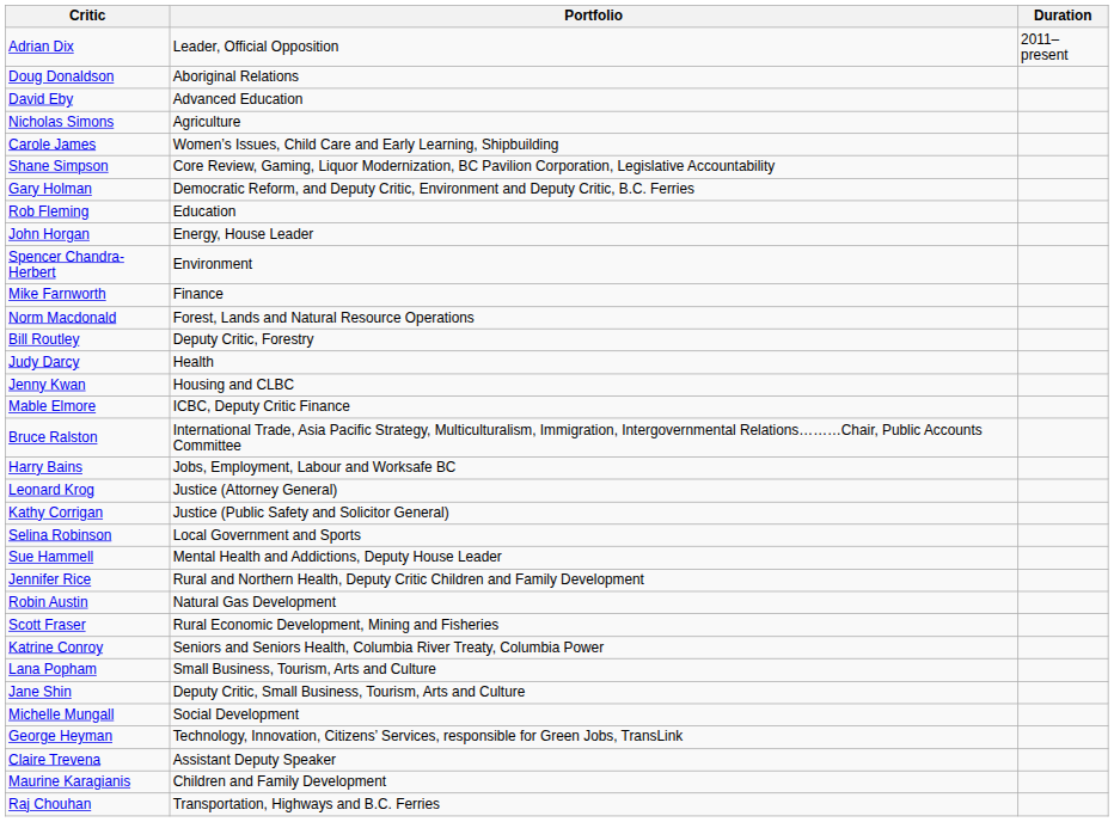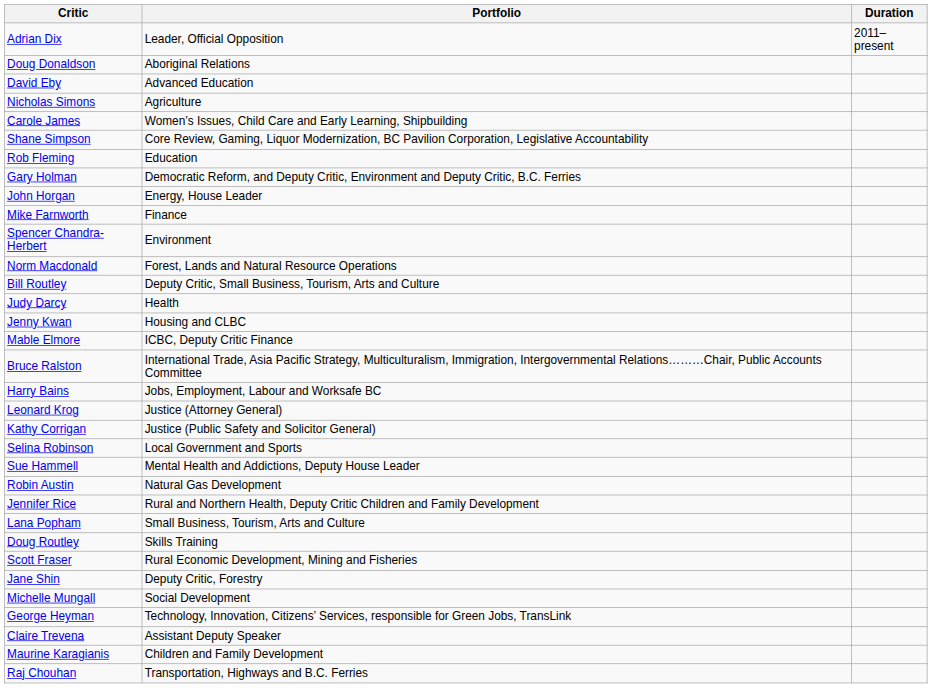rows swapped: Gary Holman <-> Rob Fleming
rows swapped: Spencer Chandra-Herbert <-> Mike Farnworth
Bill Routley | Portfolio: Deputy Critic, Forestry -> Deputy Critic, Small Business, Tourism, Arts and Culture
rows swapped: Robin Austin <-> Jennifer Rice
rows swapped: Scott Fraser <-> Lana Popham
- row: Katrine Conroy | Seniors and Seniors Health, Columbia River Treaty, Columbia Power
+ row: Doug Routley | Skills Training
Jane Shin | Portfolio: Deputy Critic, Small Business, Tourism, Arts and Culture -> Deputy Critic, Forestry
